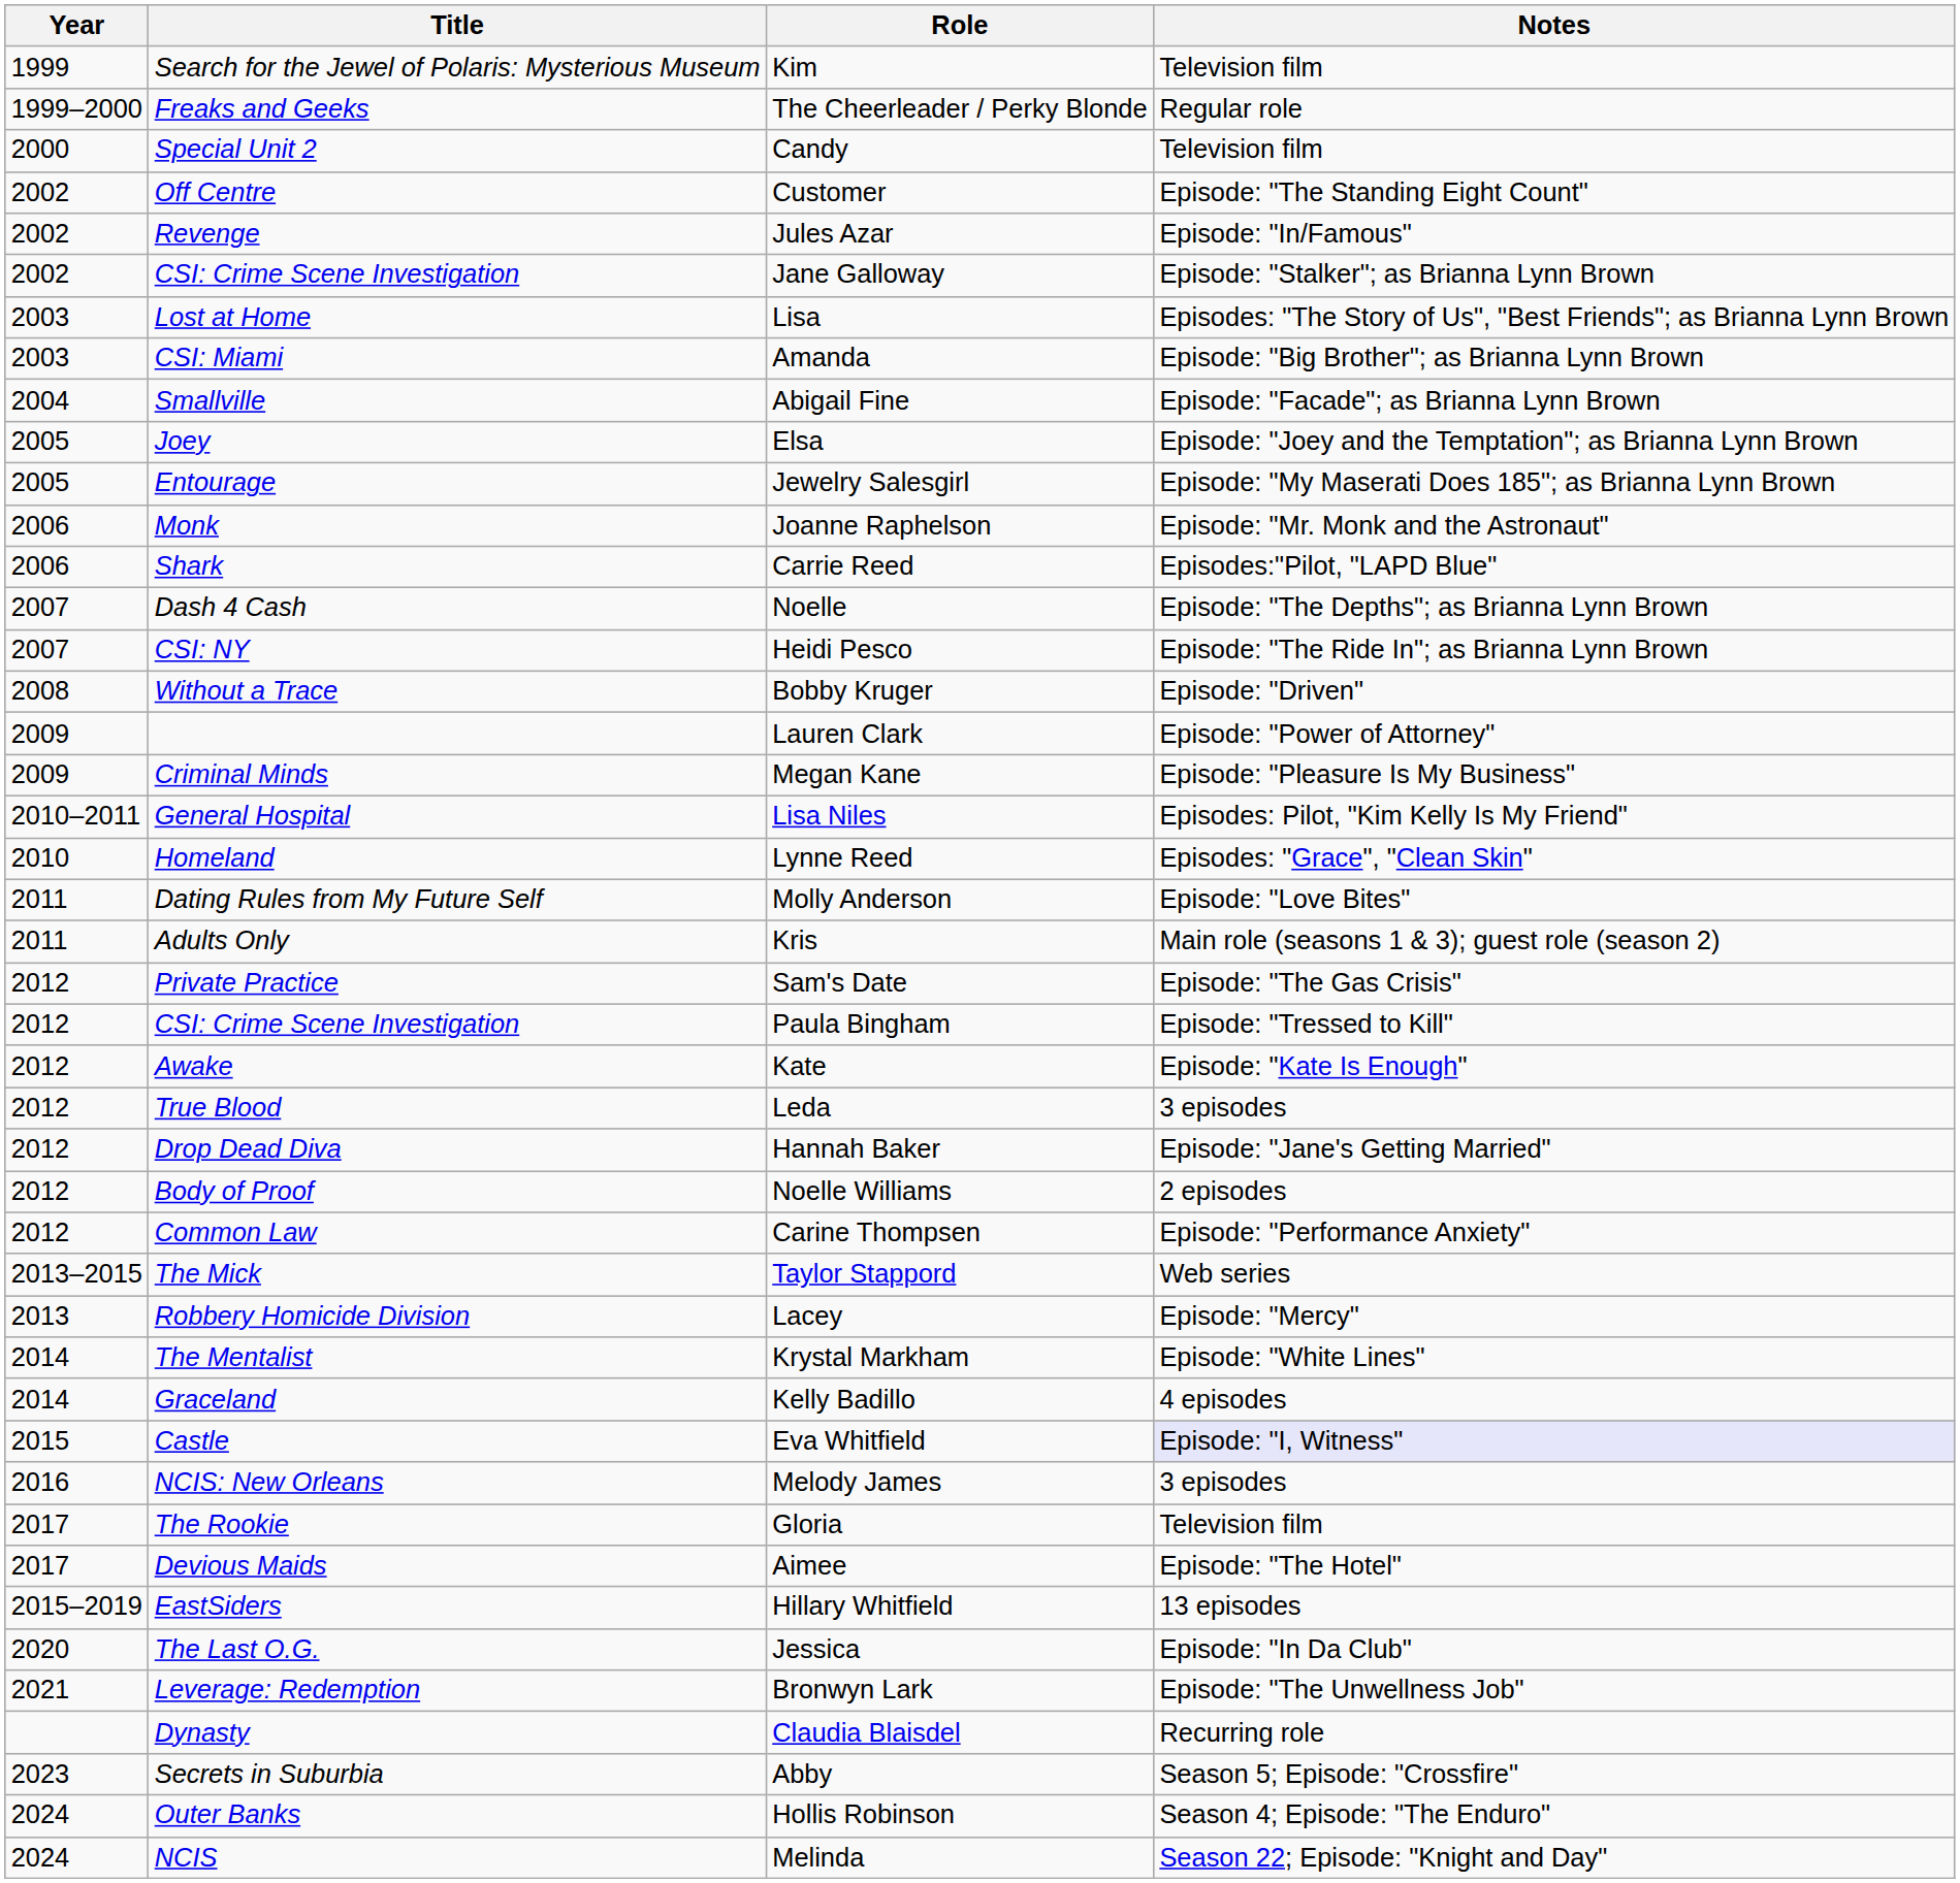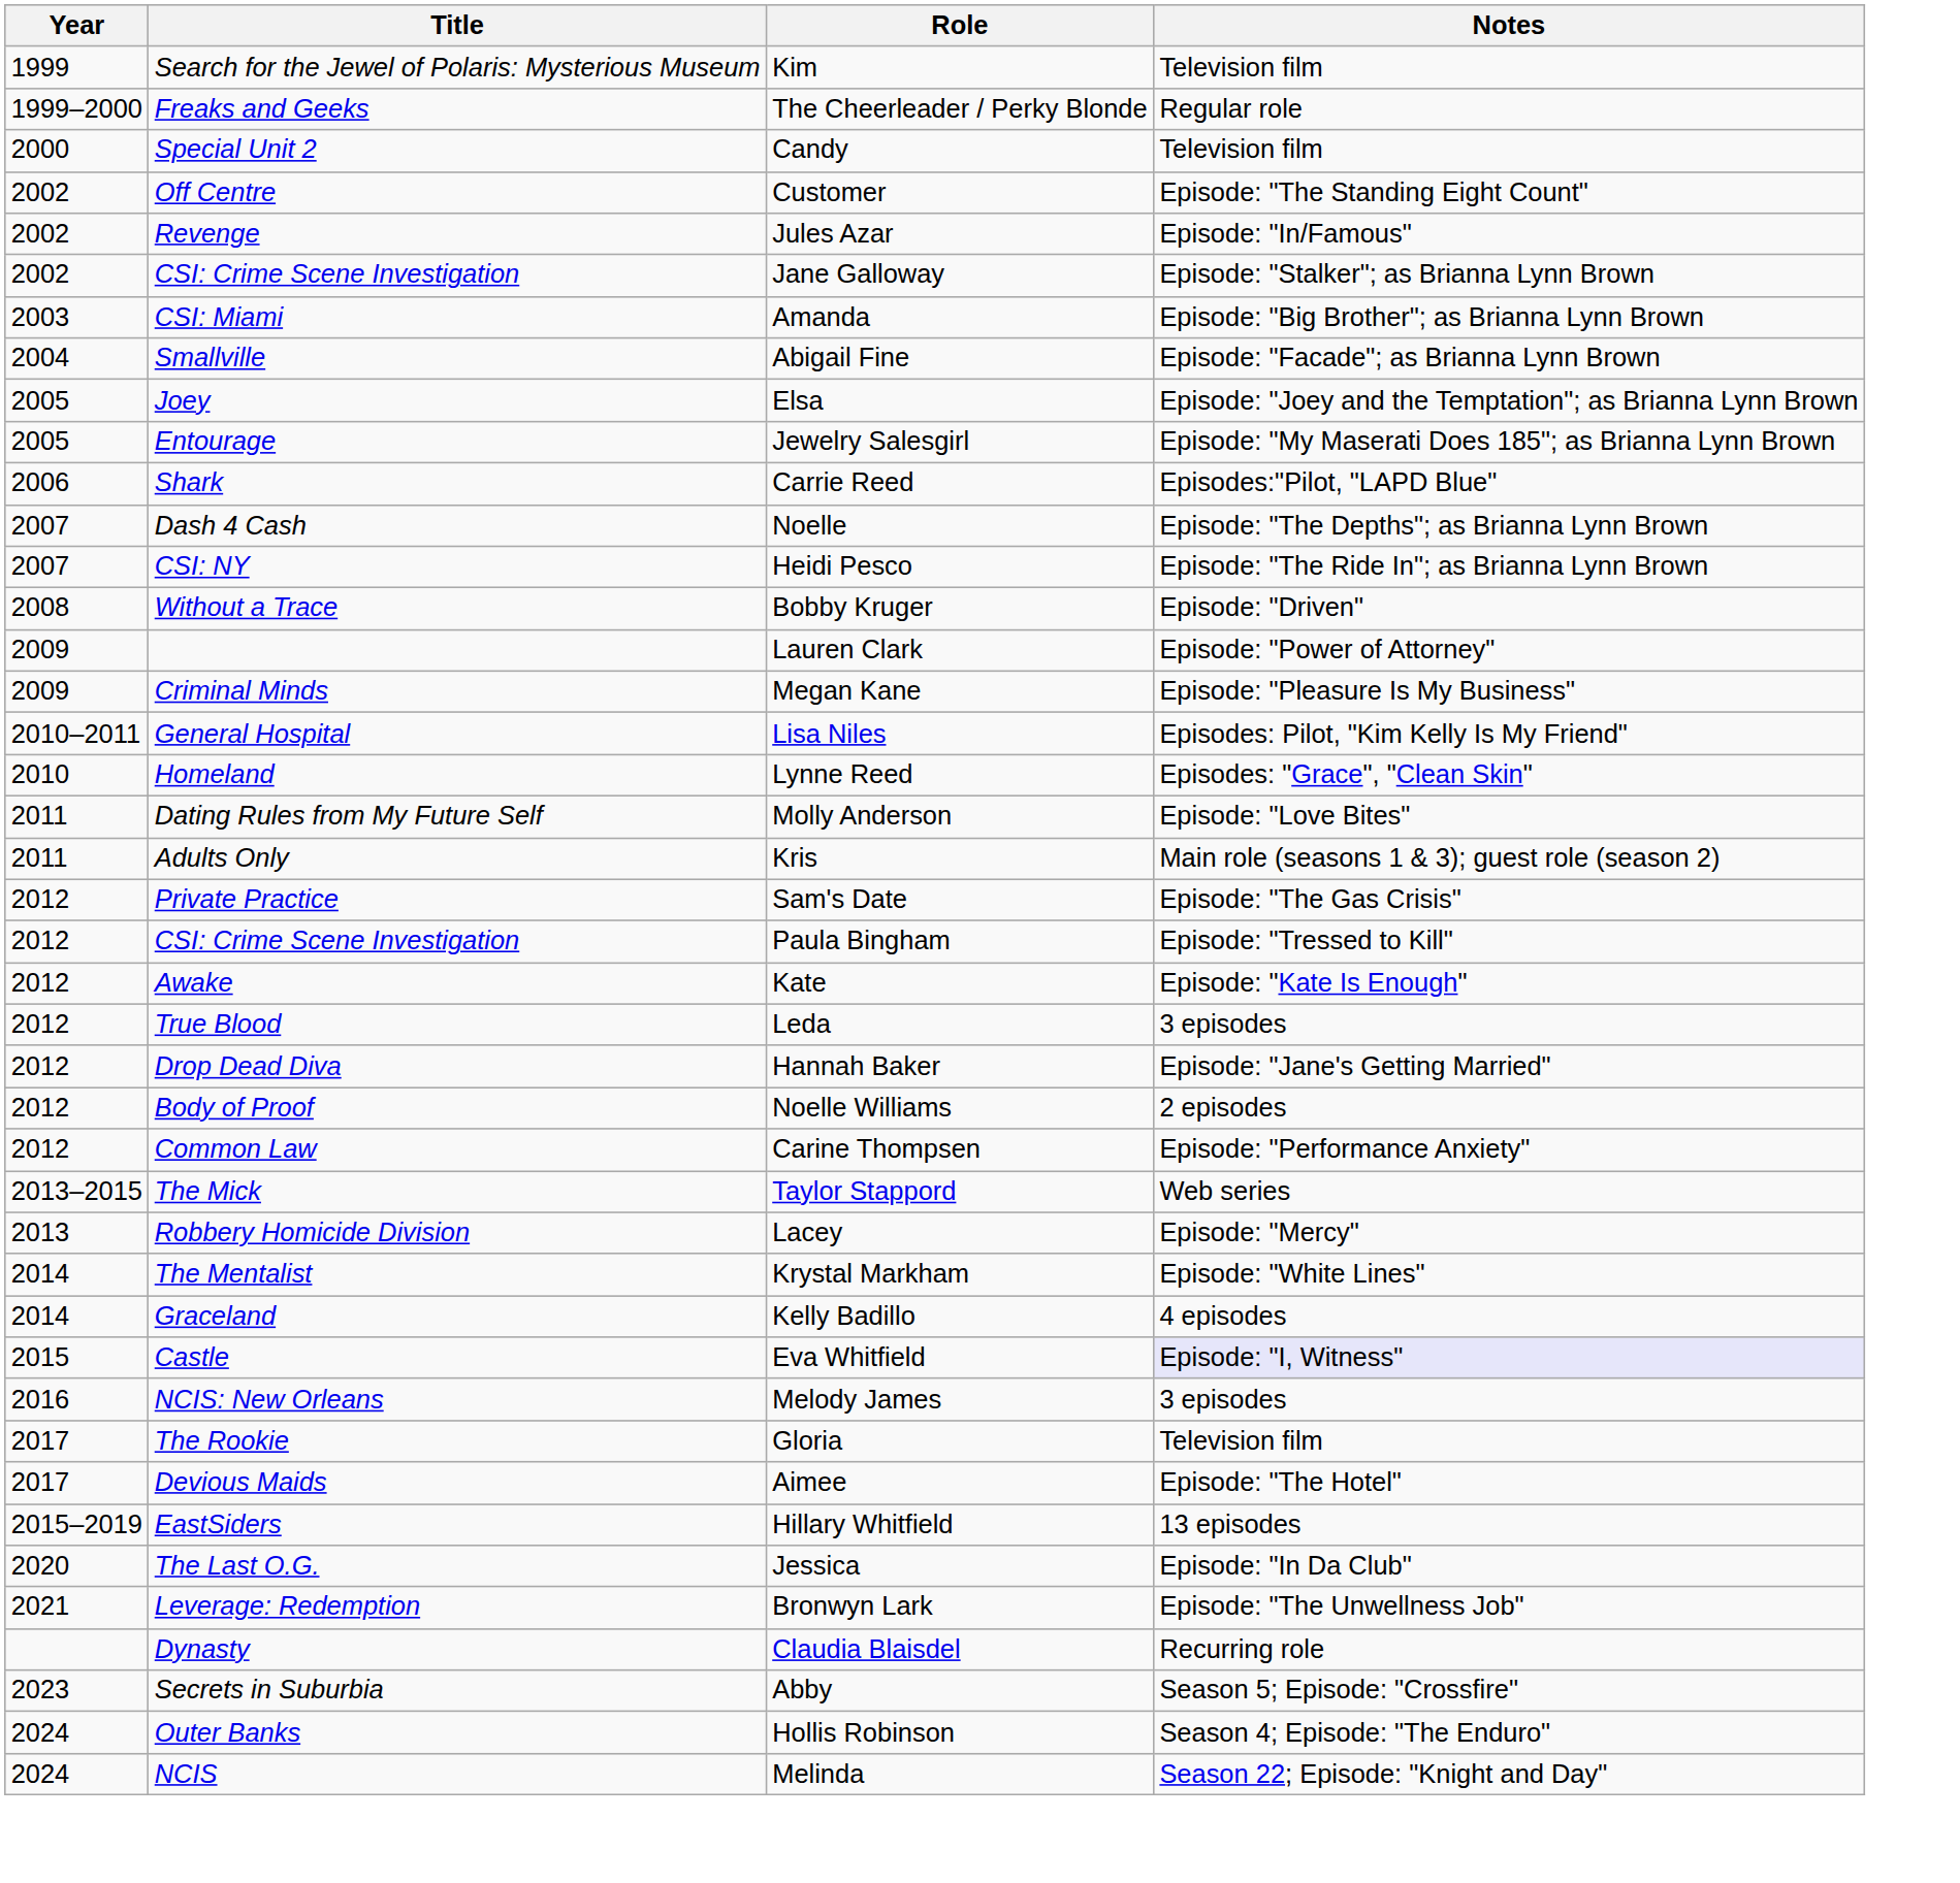- row: 2003 | Lost at Home | Lisa | Episodes: "The Story of Us", "Best Friends"; as Brianna Lynn Brown
- row: 2006 | Monk | Joanne Raphelson | Episode: "Mr. Monk and the Astronaut"
